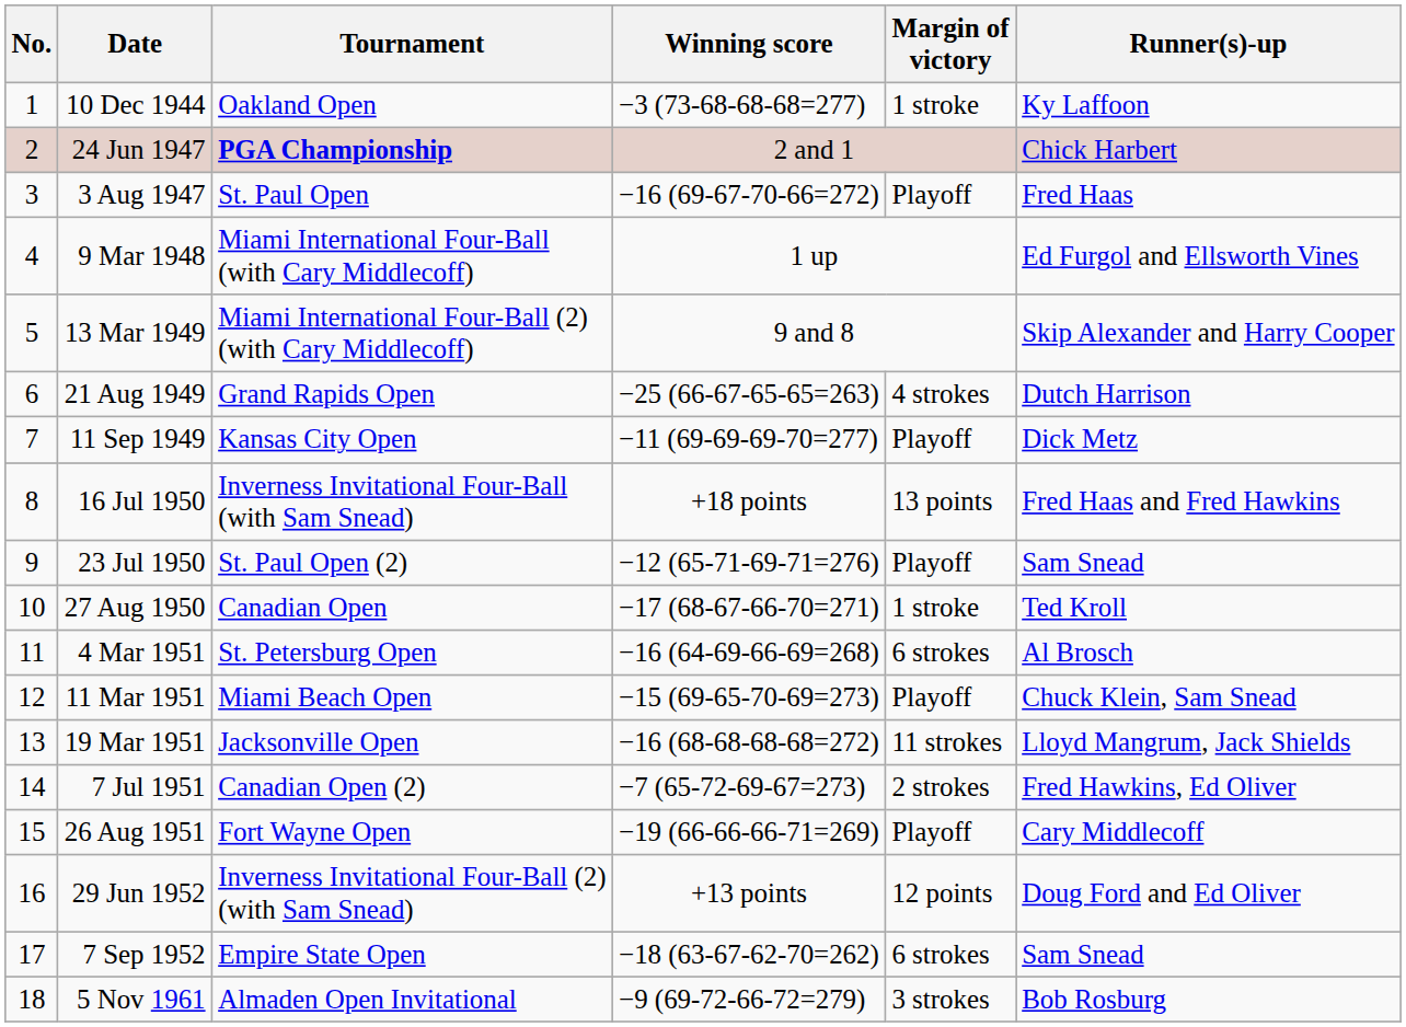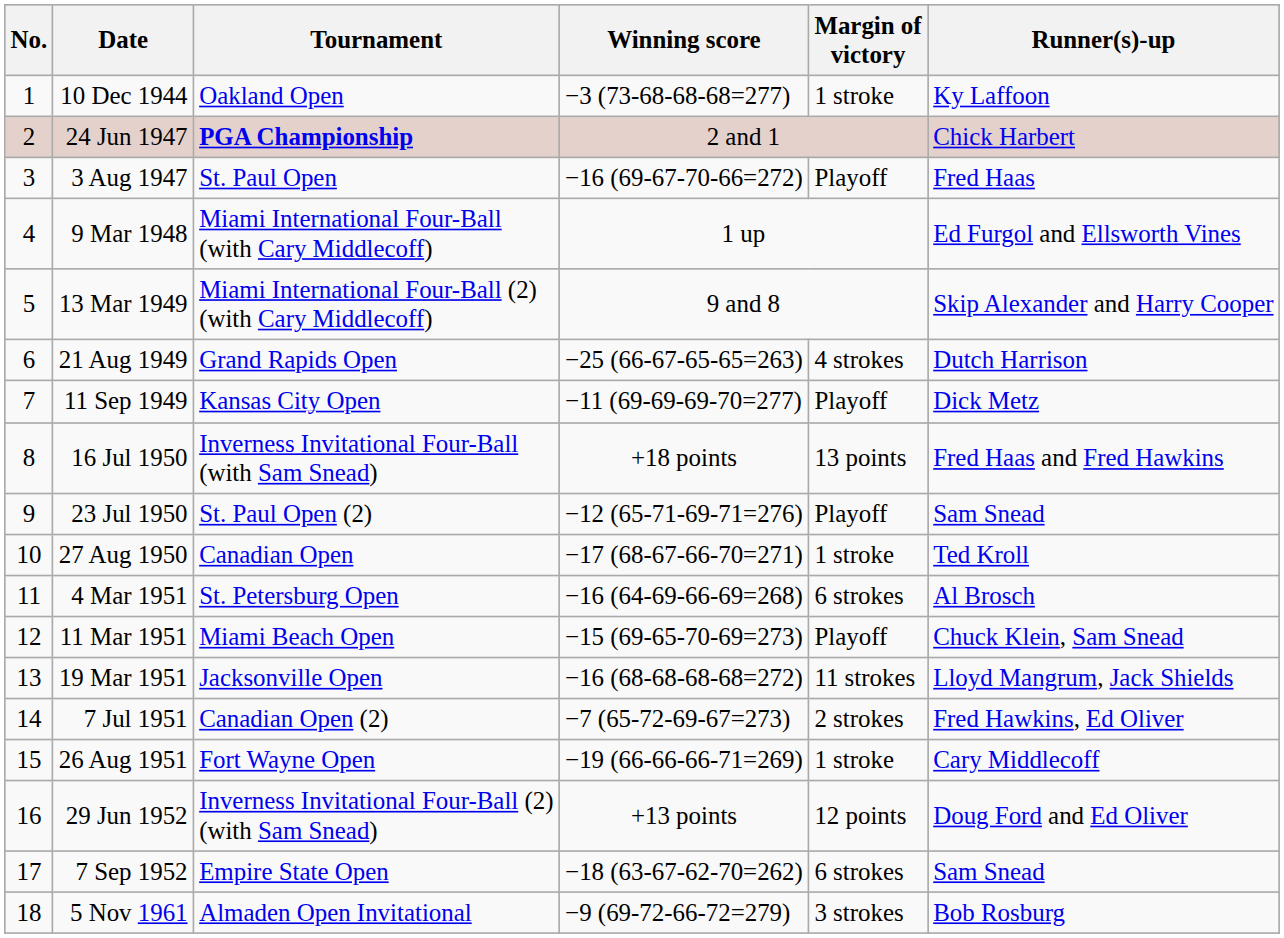26 Aug 1951 | Margin of victory: Playoff -> 1 stroke
